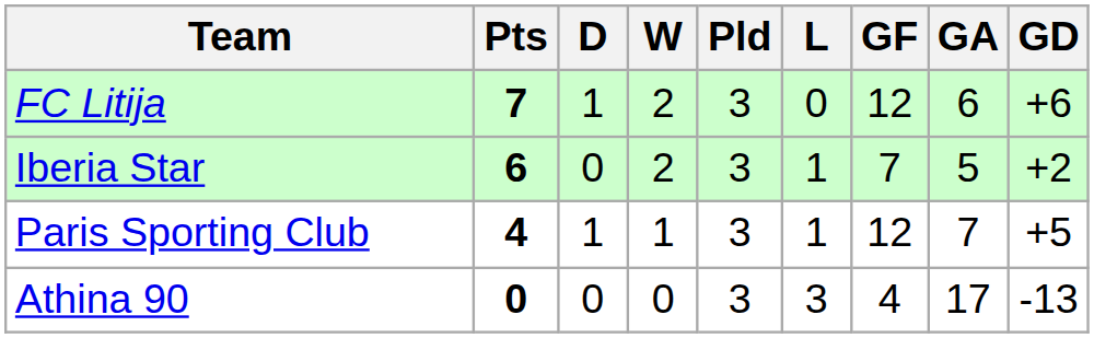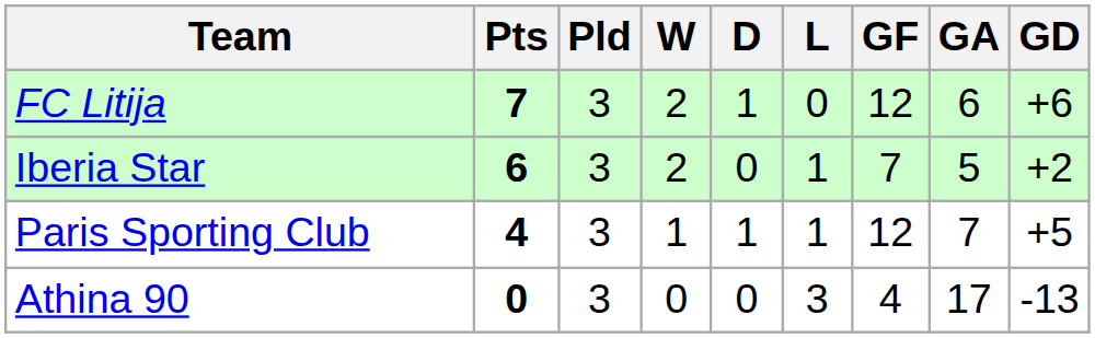columns swapped: Pld <-> D
